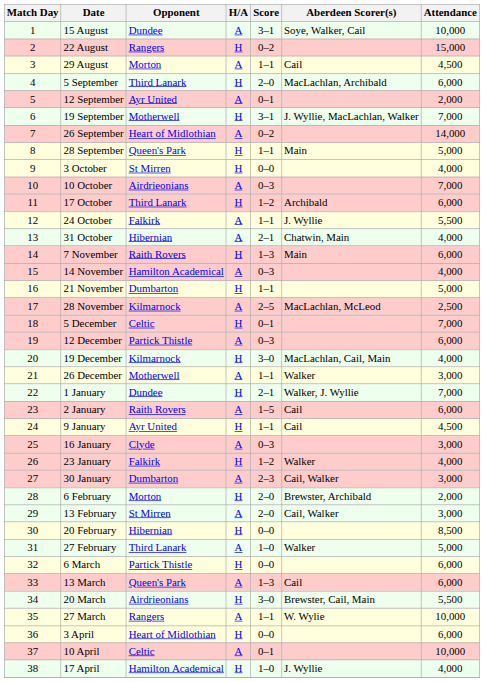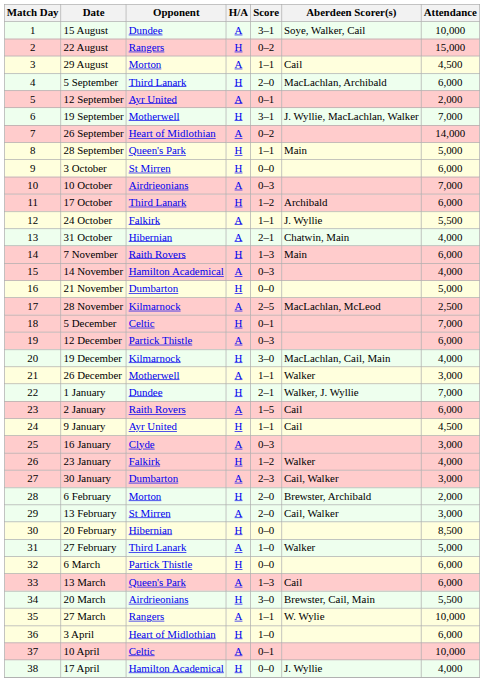3 October | Attendance: 4,000 -> 6,000
21 November | Score: 1–1 -> 0–0
3 April | Score: 0–0 -> 1–0
17 April | Score: 1–0 -> 0–0
